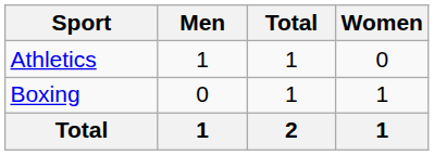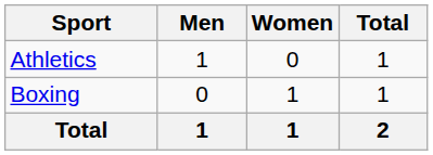columns swapped: Women <-> Total
